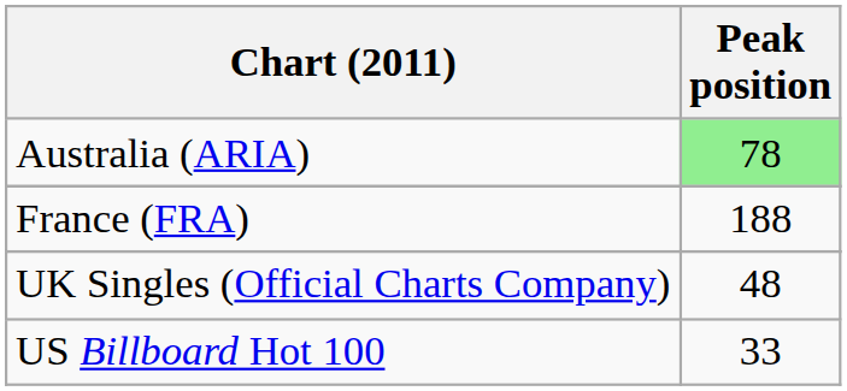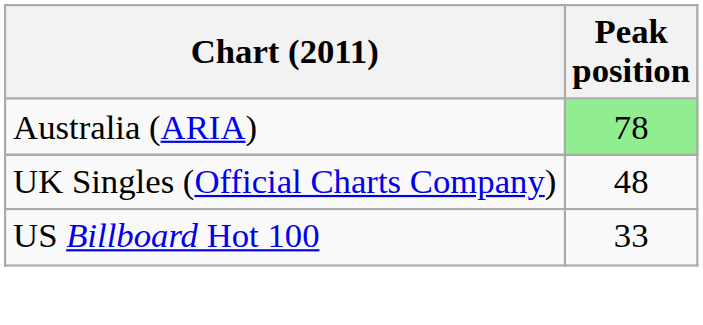- row: France (FRA) | 188
